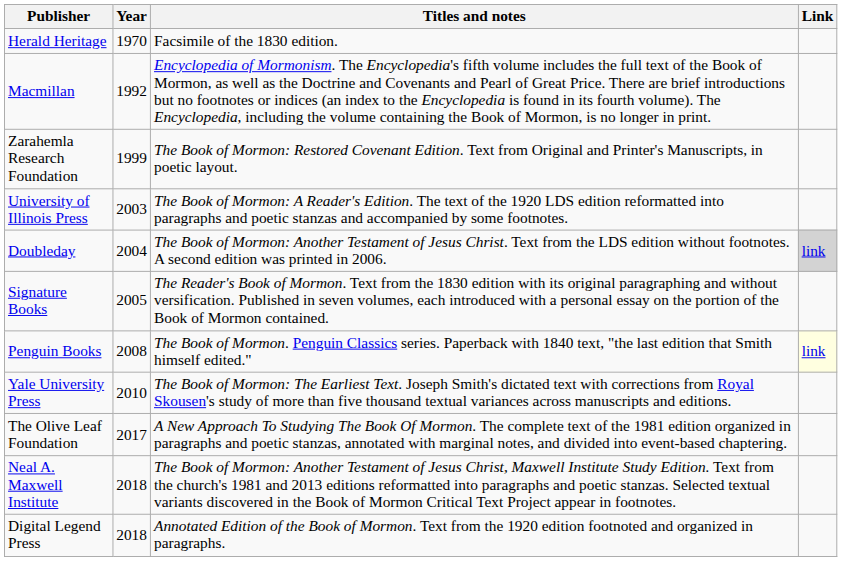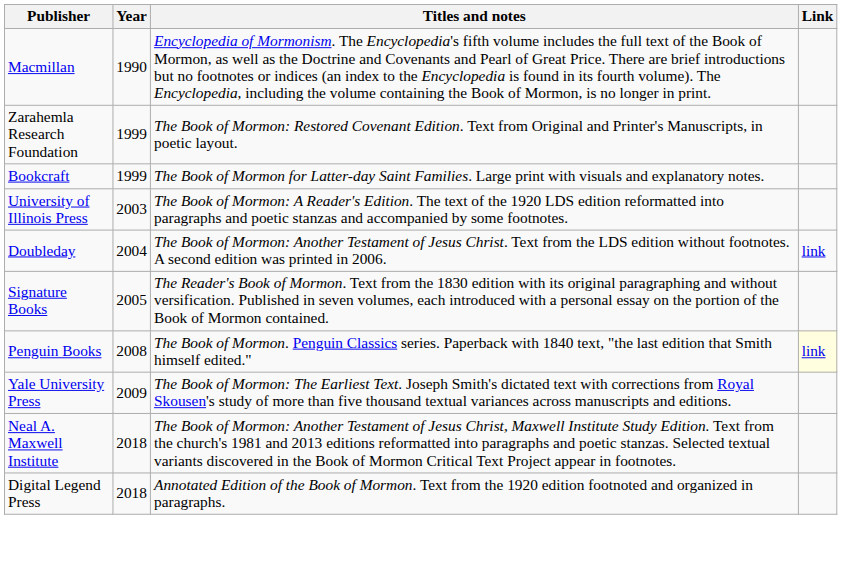- row: Herald Heritage | 1970 | Facsimile of the 1830 edition.
Macmillan | Year: 1992 -> 1990
+ row: Bookcraft | 1999 | The Book of Mormon for Latter-day Saint Families. Large print with visuals and explanatory notes.
Doubleday | Link: lightgrey background -> no background
Yale University Press | Year: 2010 -> 2009
- row: The Olive Leaf Foundation | 2017 | A New Approach To Studying The Book Of Mormon. The complete text of the 1981 edition organized in paragraphs and poetic stanzas, annotated with marginal notes, and divided into event-based chaptering.
